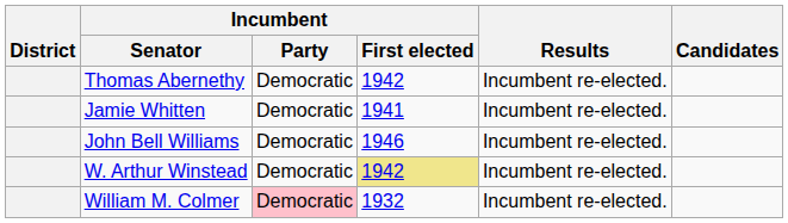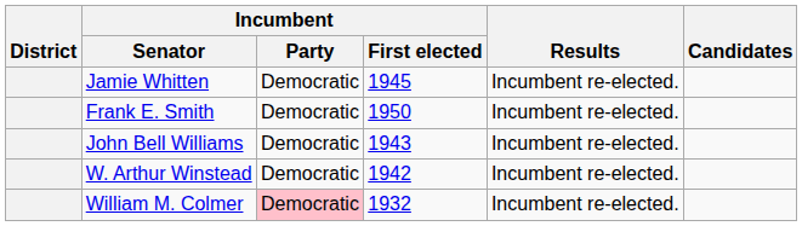- row: Thomas Abernethy | Democratic | 1942 | Incumbent re-elected.
Jamie Whitten | Incumbent / First elected: 1941 -> 1945
+ row: Frank E. Smith | Democratic | 1950 | Incumbent re-elected.
John Bell Williams | Incumbent / First elected: 1946 -> 1943
W. Arthur Winstead | Incumbent / First elected: khaki background -> no background
